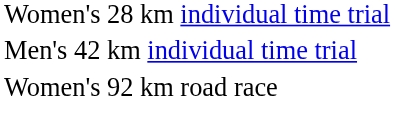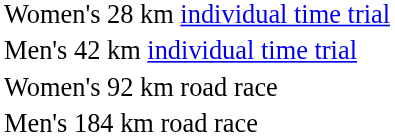+ row: Men's 184 km road race
